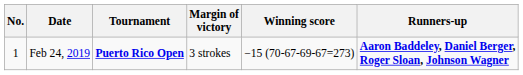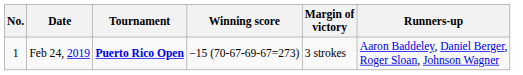columns swapped: Winning score <-> Margin of victory
Feb 24, 2019 | Runners-up: bold -> normal
